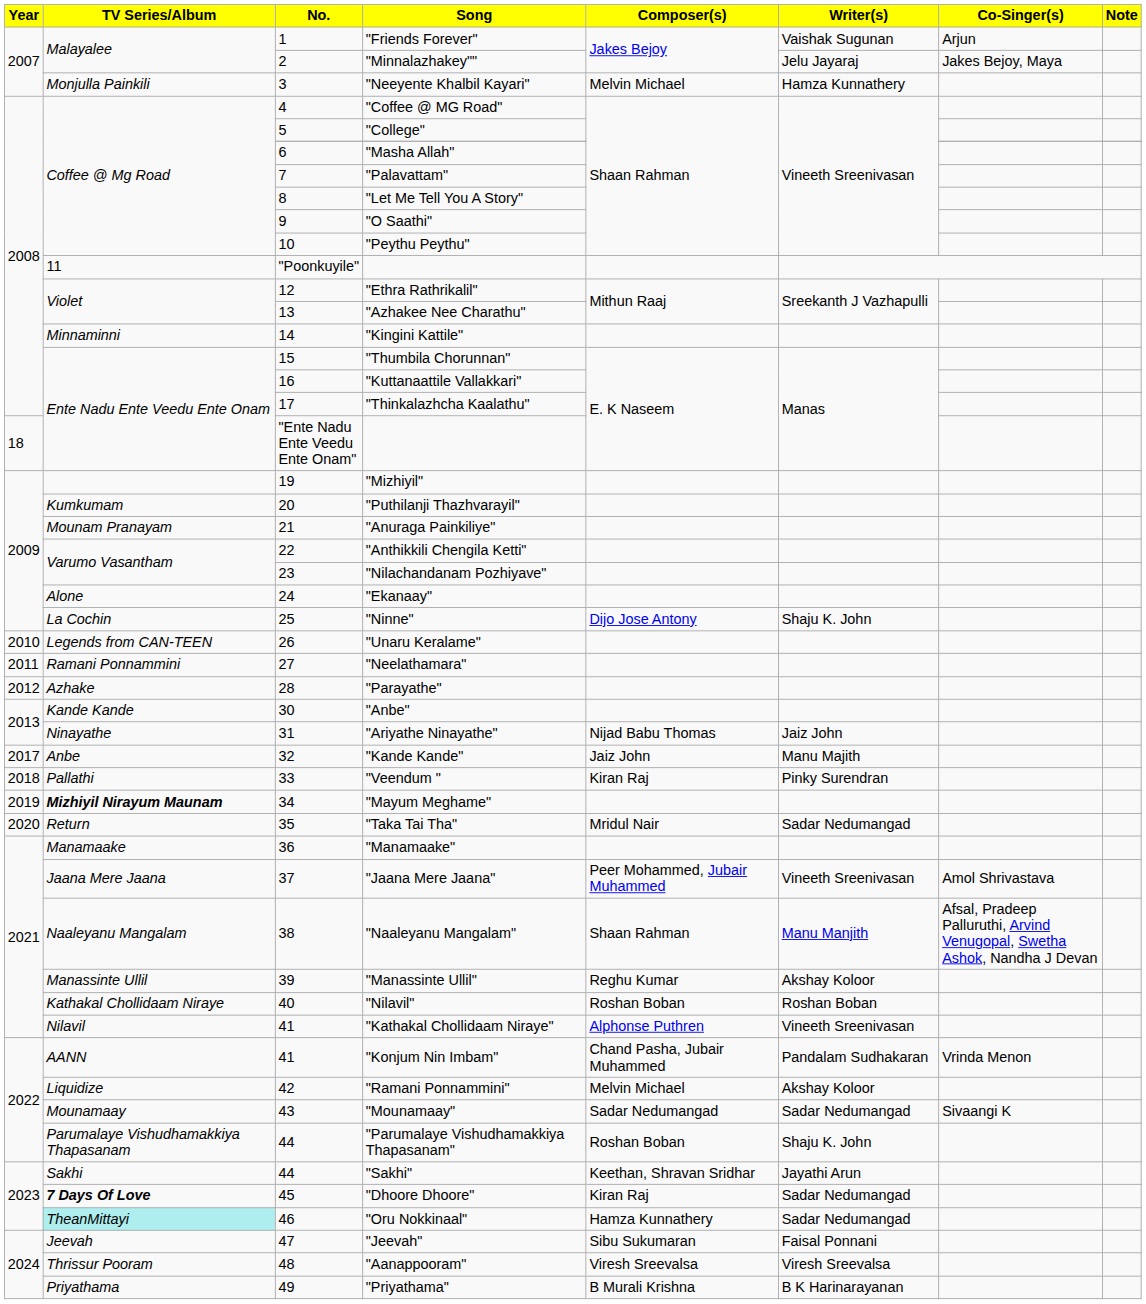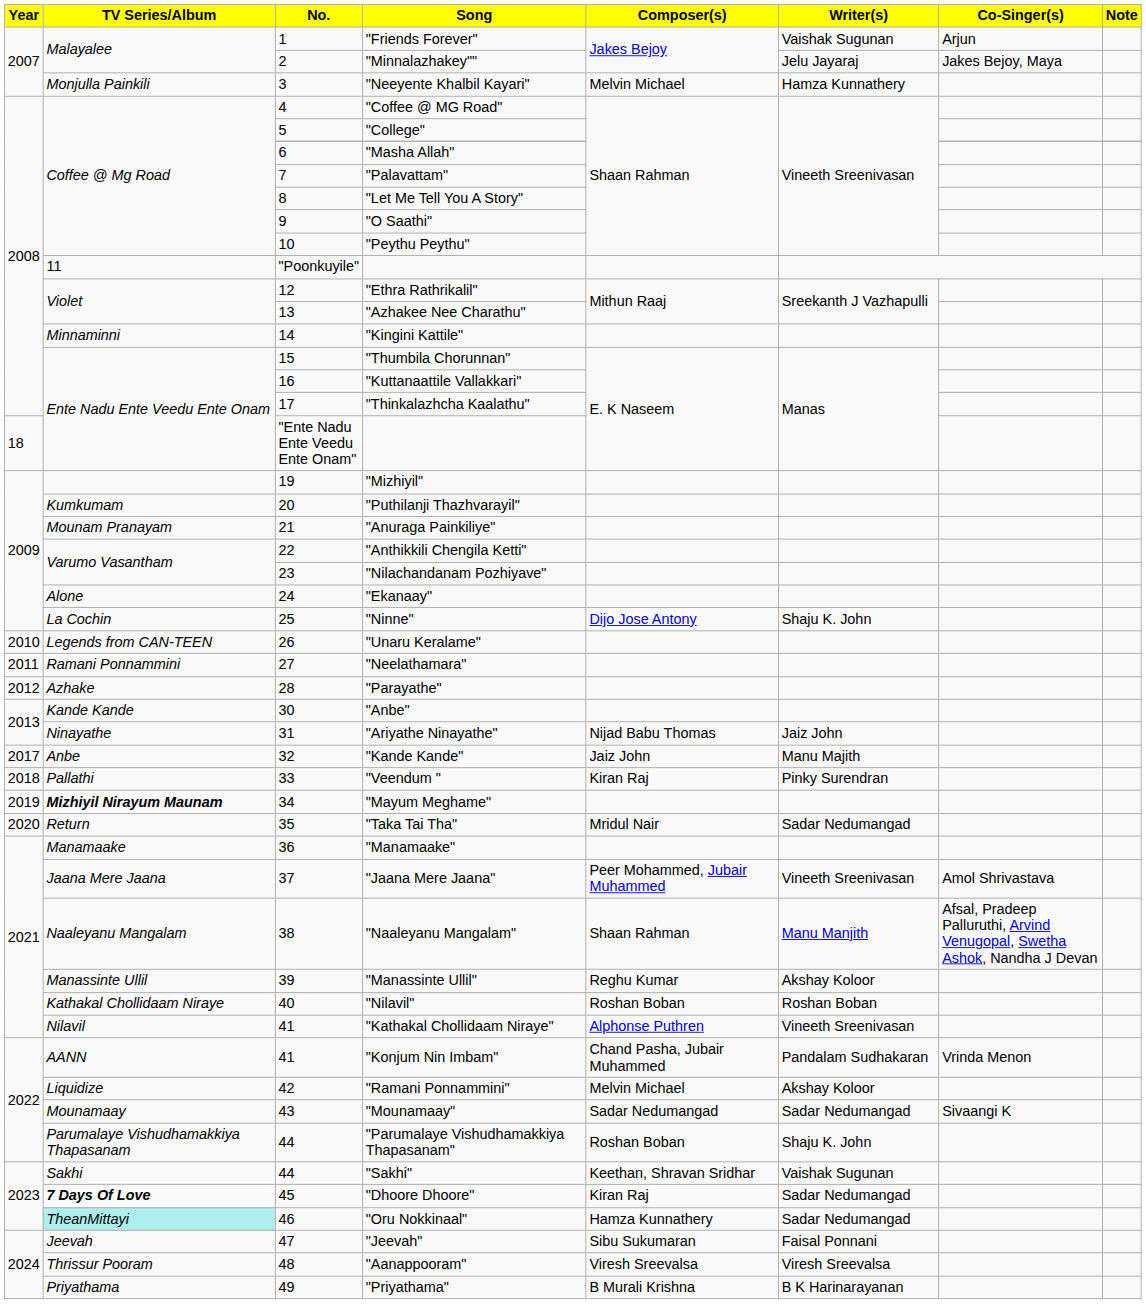"Sakhi" | Writer(s): Jayathi Arun -> Vaishak Sugunan
